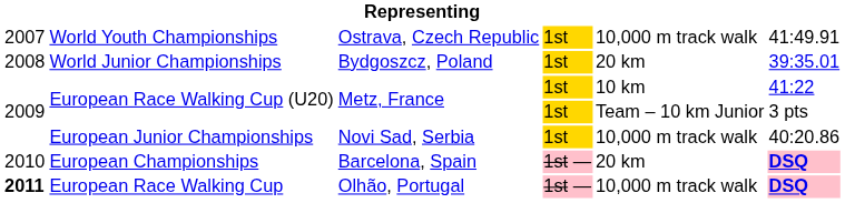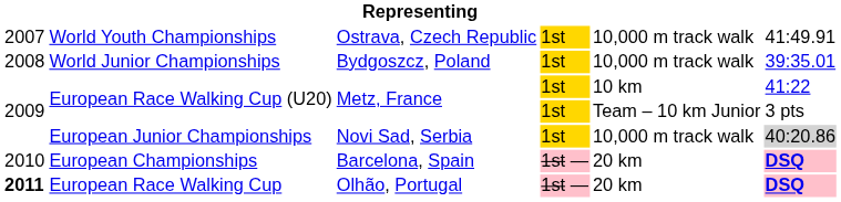World Junior Championships | column 5: 20 km -> 10,000 m track walk
European Junior Championships | column 6: no background -> lightgrey background
European Race Walking Cup | column 5: 10,000 m track walk -> 20 km
